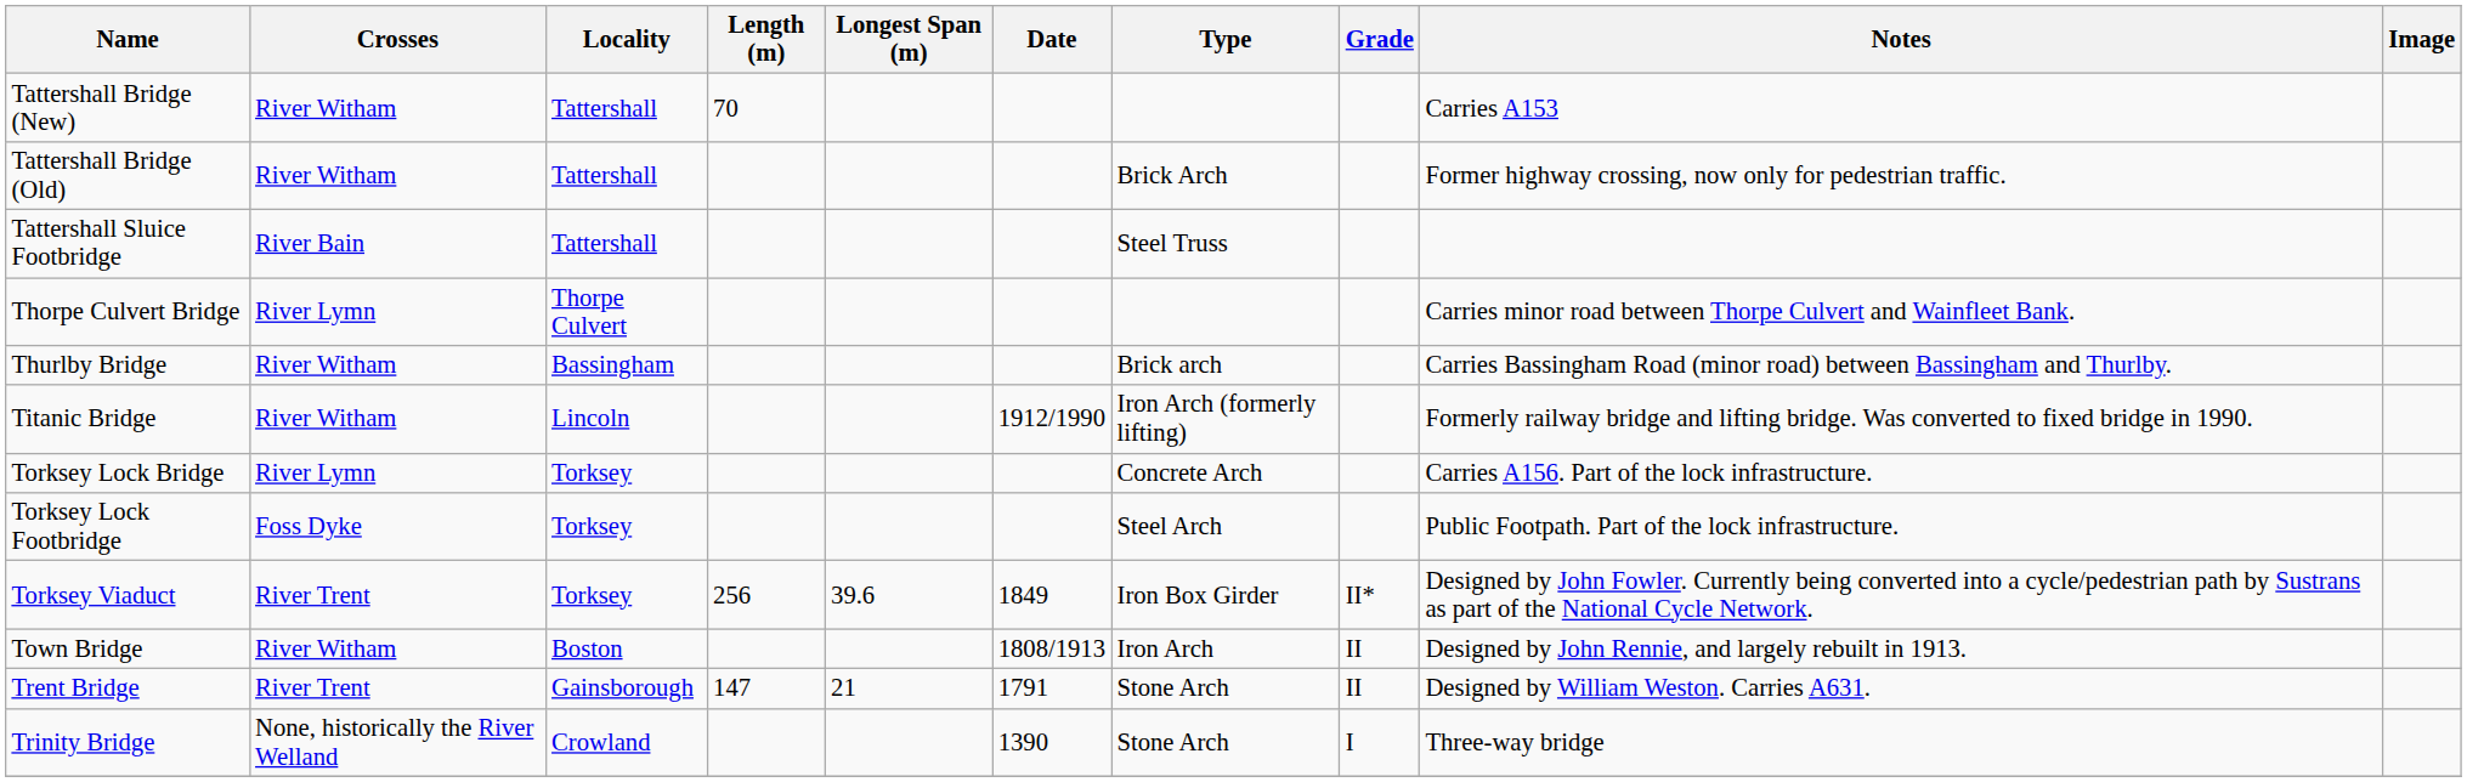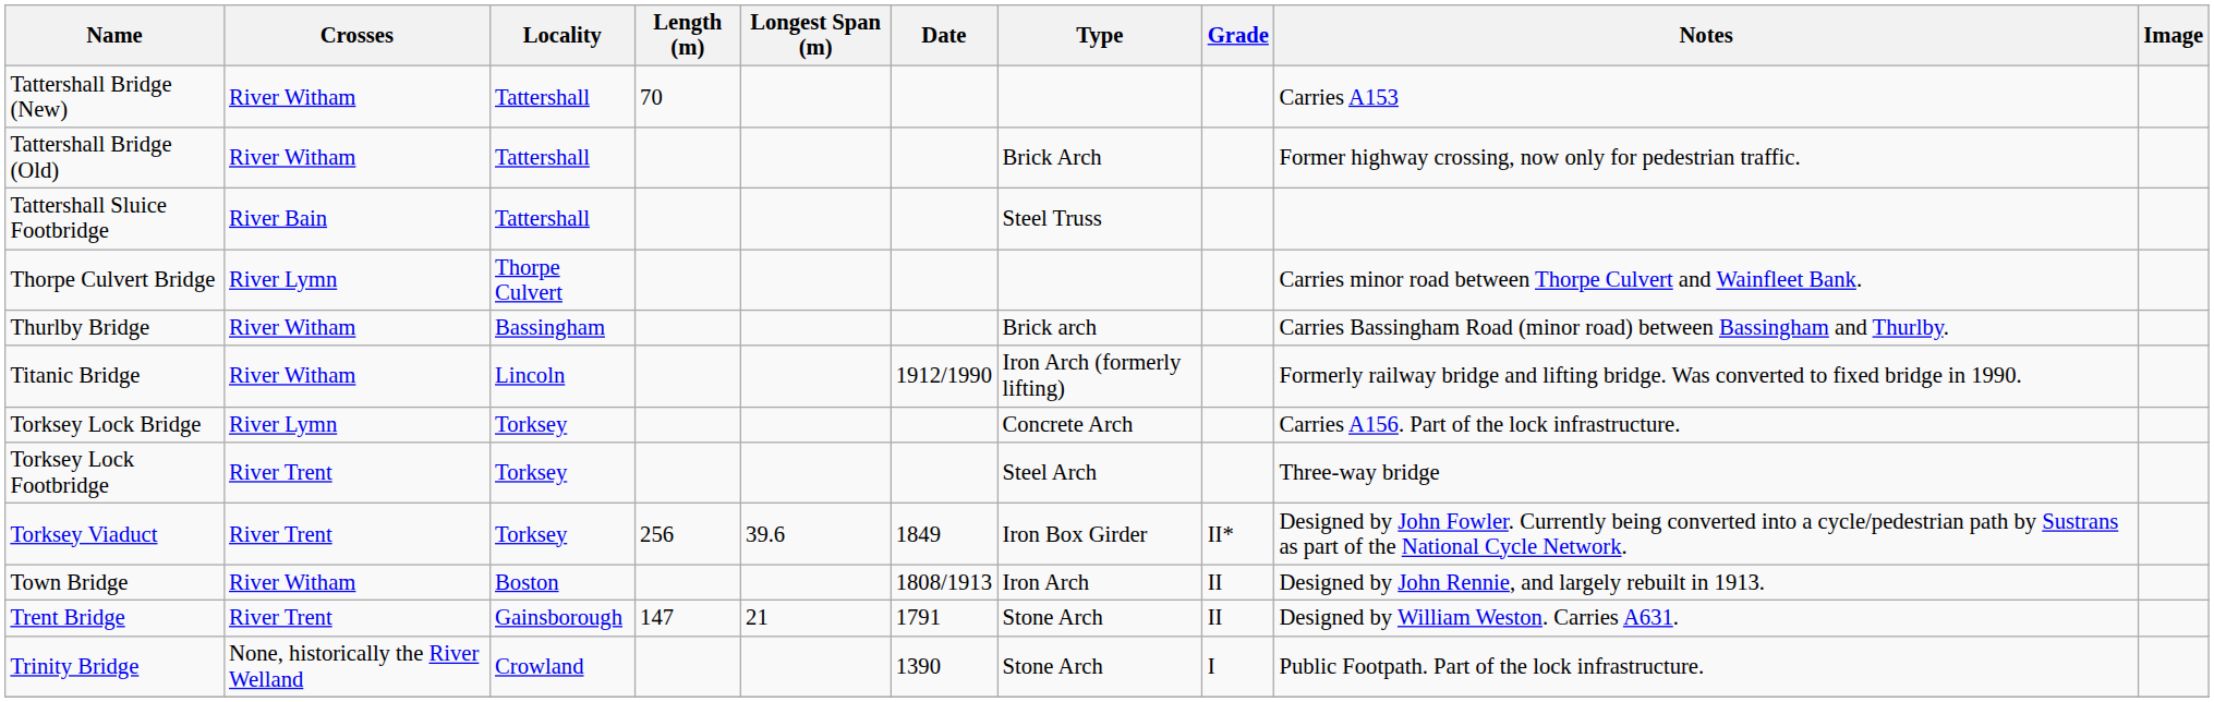Torksey Lock Footbridge | Crosses: Foss Dyke -> River Trent
Torksey Lock Footbridge | Notes: Public Footpath. Part of the lock infrastructure. -> Three-way bridge
Trinity Bridge | Notes: Three-way bridge -> Public Footpath. Part of the lock infrastructure.
